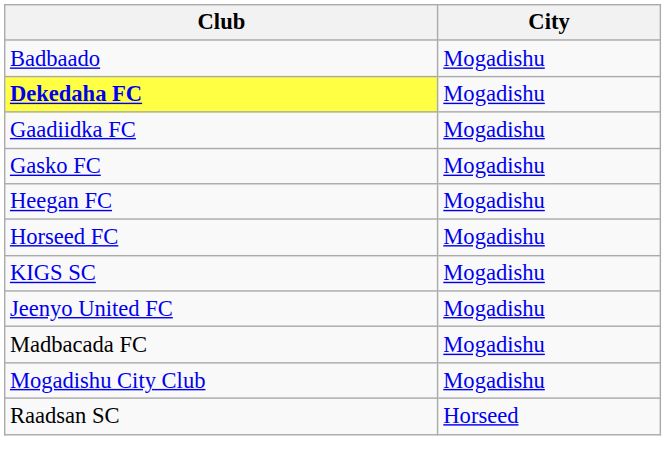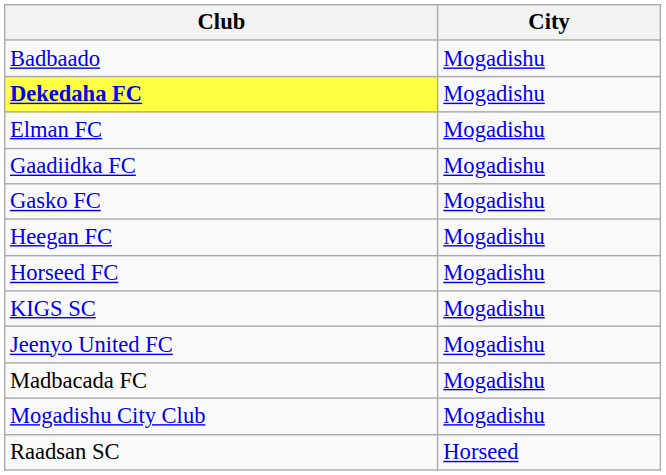+ row: Elman FC | Mogadishu
